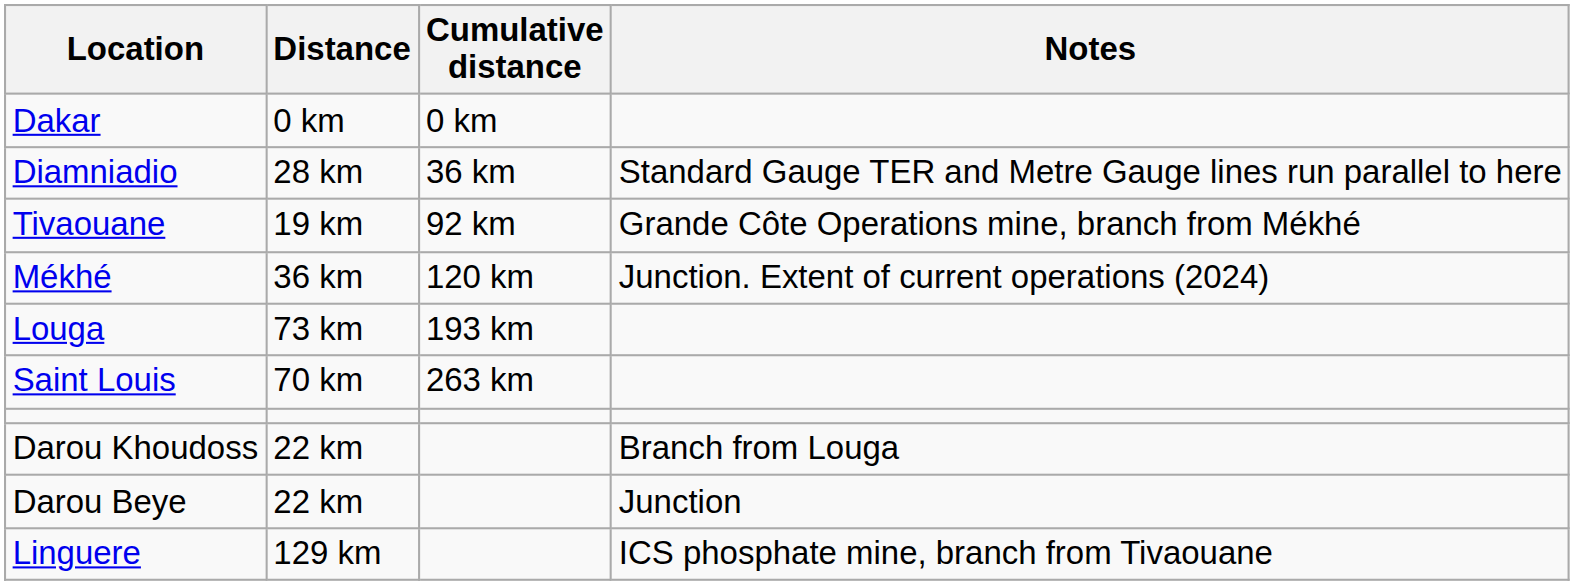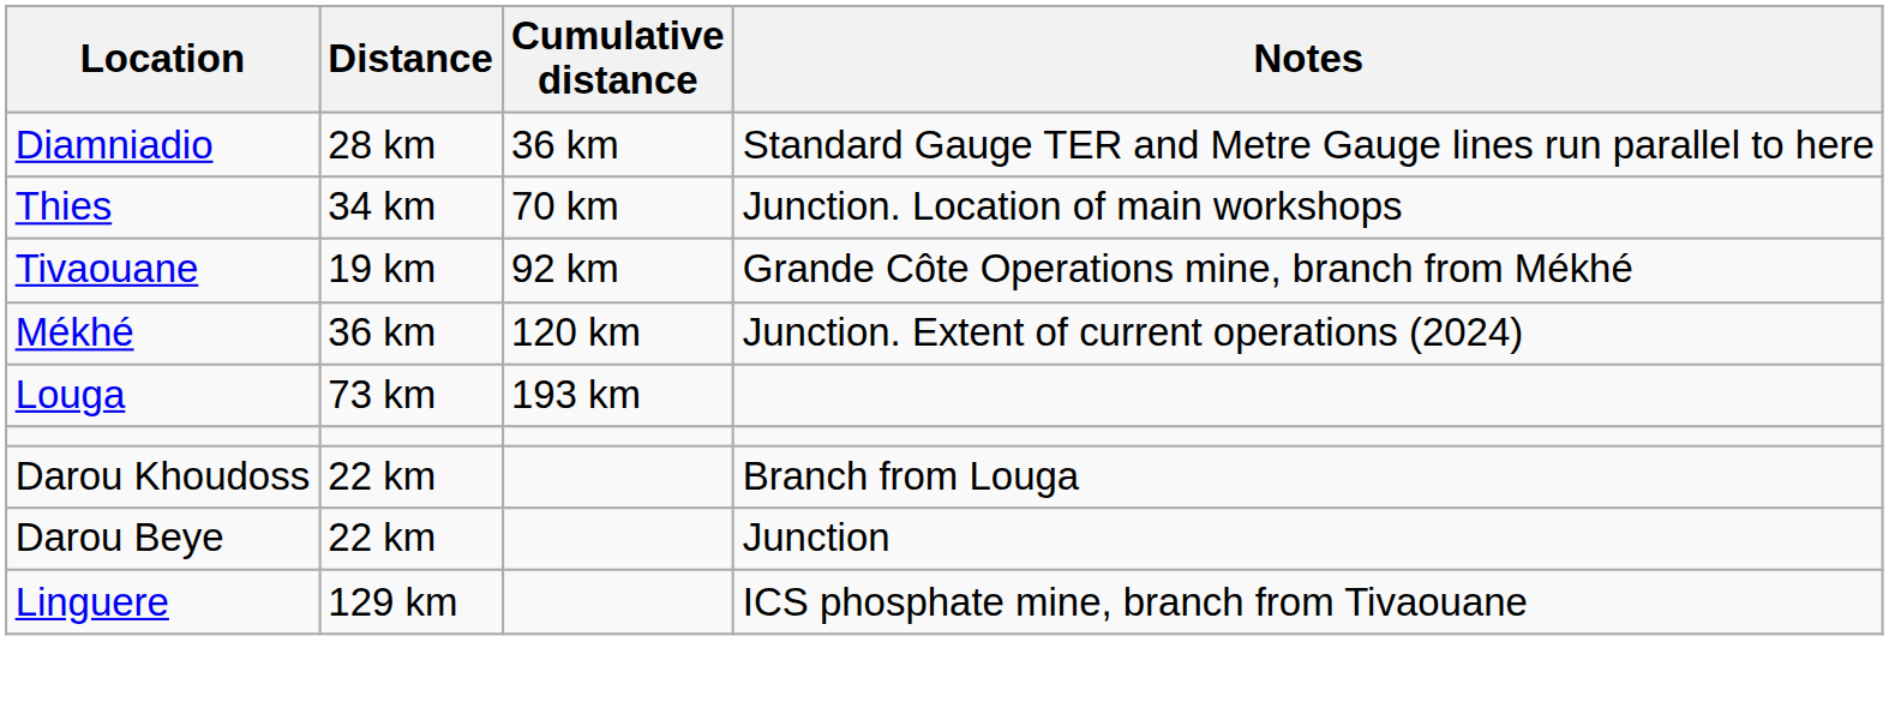- row: Dakar | 0 km | 0 km
+ row: Thies | 34 km | 70 km | Junction. Location of main workshops
- row: Saint Louis | 70 km | 263 km
